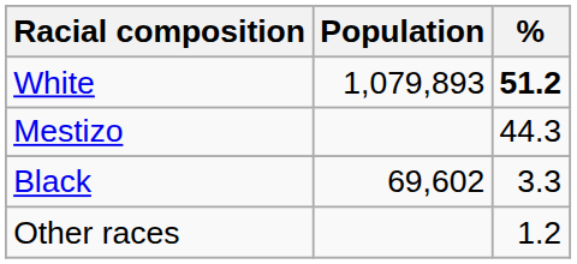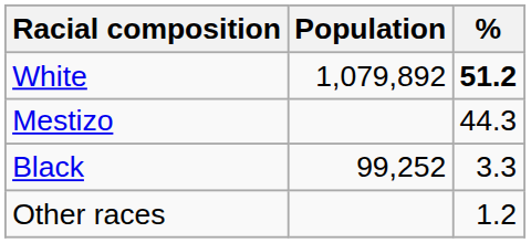White | Population: 1,079,893 -> 1,079,892
Black | Population: 69,602 -> 99,252
